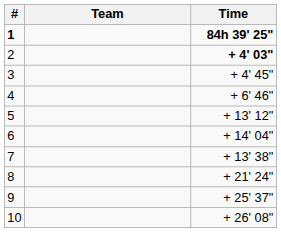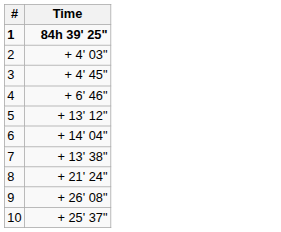- column: Team
2 | Time: bold -> normal
9 | Time: + 25' 37" -> + 26' 08"
10 | Time: + 26' 08" -> + 25' 37"
